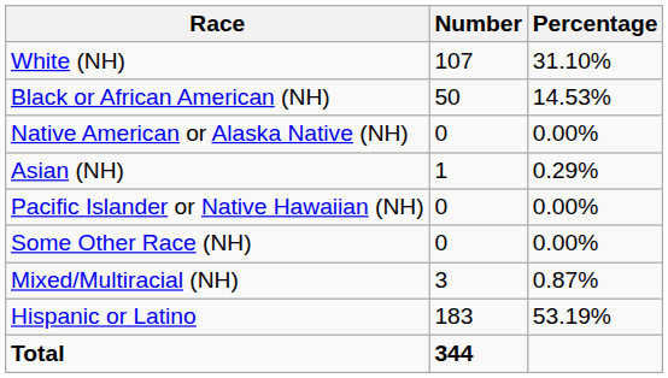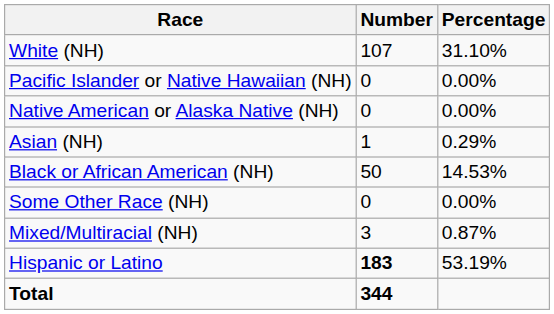rows swapped: Black or African American (NH) <-> Pacific Islander or Native Hawaiian (NH)
Hispanic or Latino | Number: normal -> bold
